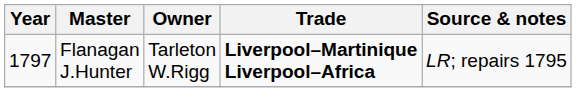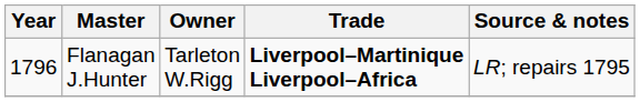Flanagan J.Hunter | Year: 1797 -> 1796
